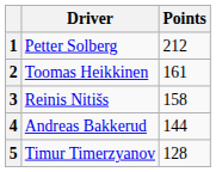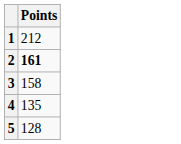- column: Driver | Petter Solberg | Toomas Heikkinen | Reinis Nitišs | Andreas Bakkerud | Timur Timerzyanov
2 | Points: normal -> bold
4 | Points: 144 -> 135
